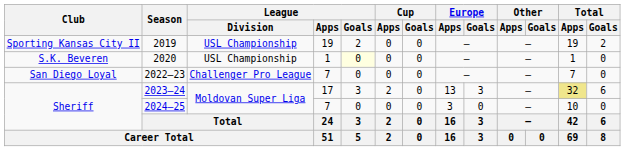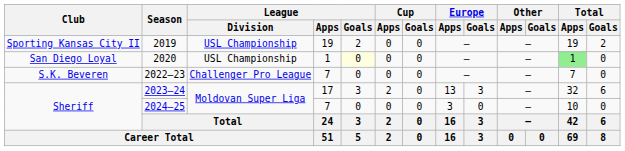2020 | Club: S.K. Beveren -> San Diego Loyal
2020 | Total / Apps: no background -> lightgreen background
2022–23 | Club: San Diego Loyal -> S.K. Beveren
2023–24 | Total / Apps: khaki background -> no background
